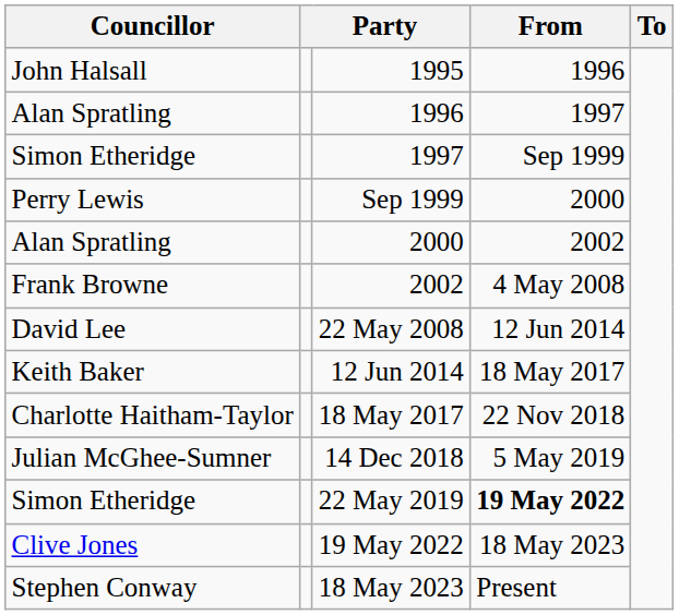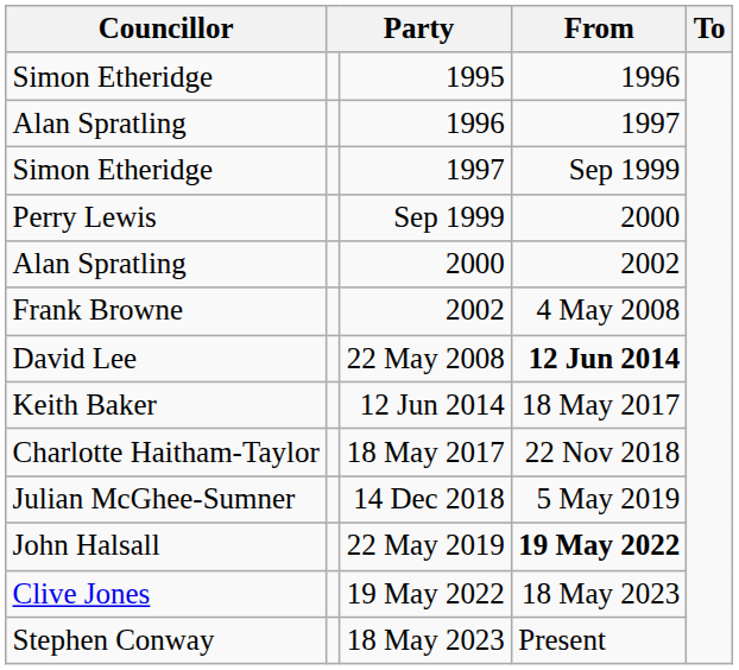1995 | Councillor: John Halsall -> Simon Etheridge
22 May 2008 | From: normal -> bold
22 May 2019 | Councillor: Simon Etheridge -> John Halsall
